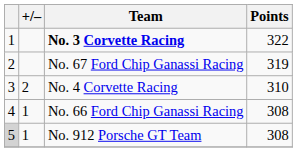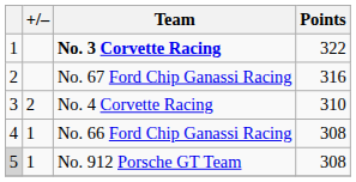No. 67 Ford Chip Ganassi Racing | Points: 319 -> 316
